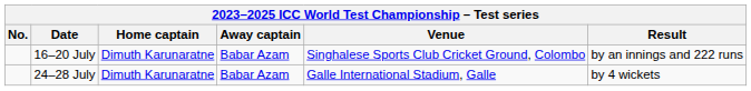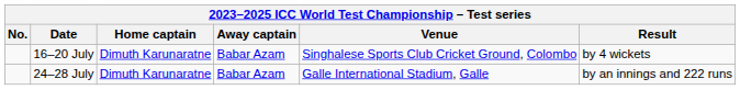16–20 July | Result: by an innings and 222 runs -> by 4 wickets
24–28 July | Result: by 4 wickets -> by an innings and 222 runs
